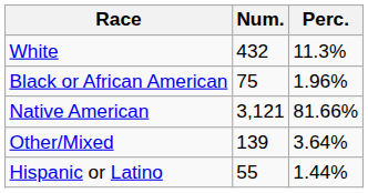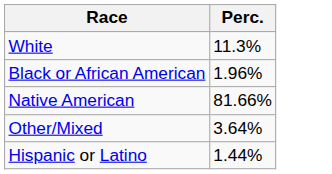- column: Num. | 432 | 75 | 3,121 | 139 | 55
